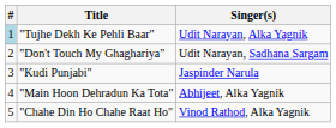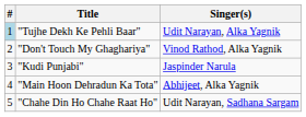"Don't Touch My Ghaghariya" | Singer(s): Udit Narayan, Sadhana Sargam -> Vinod Rathod, Alka Yagnik
"Chahe Din Ho Chahe Raat Ho" | Singer(s): Vinod Rathod, Alka Yagnik -> Udit Narayan, Sadhana Sargam
